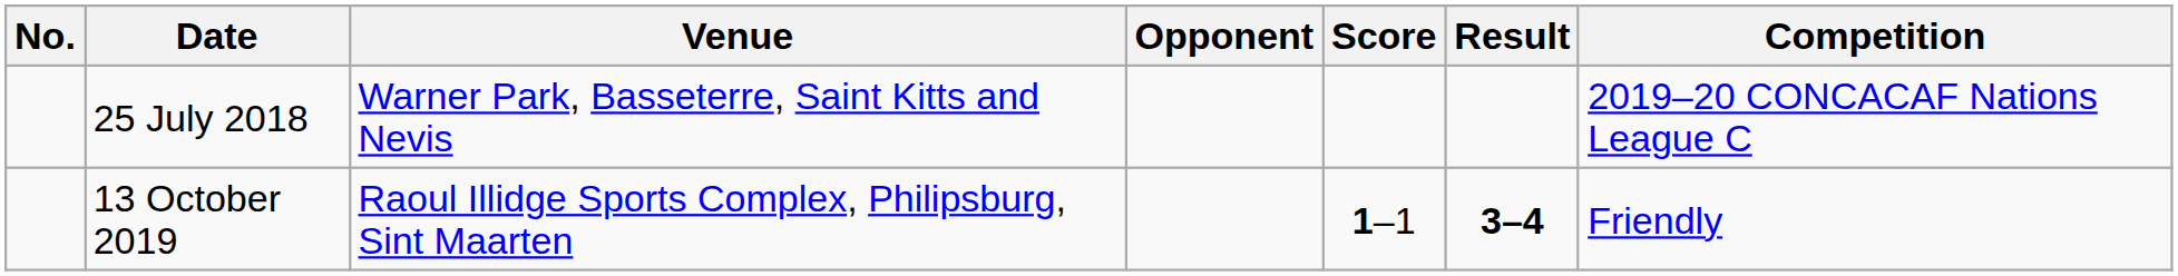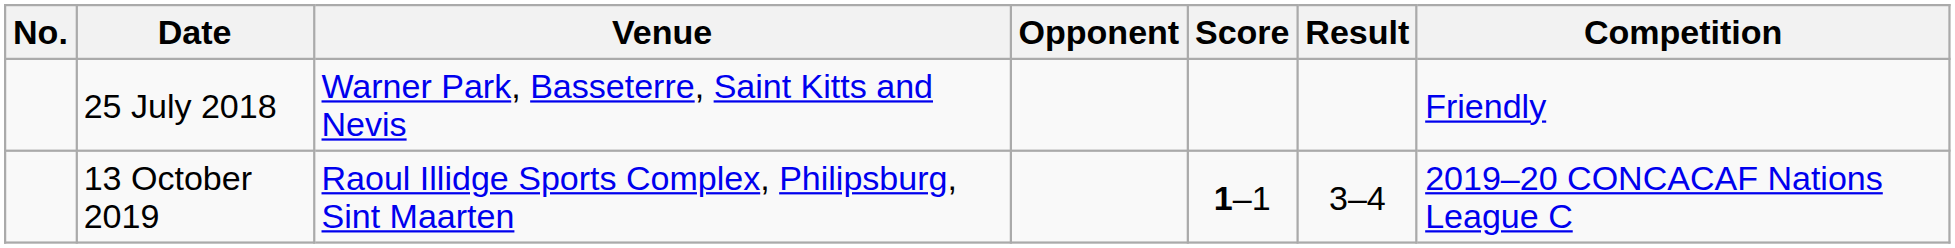25 July 2018 | Competition: 2019–20 CONCACAF Nations League C -> Friendly
13 October 2019 | Result: bold -> normal
13 October 2019 | Competition: Friendly -> 2019–20 CONCACAF Nations League C
